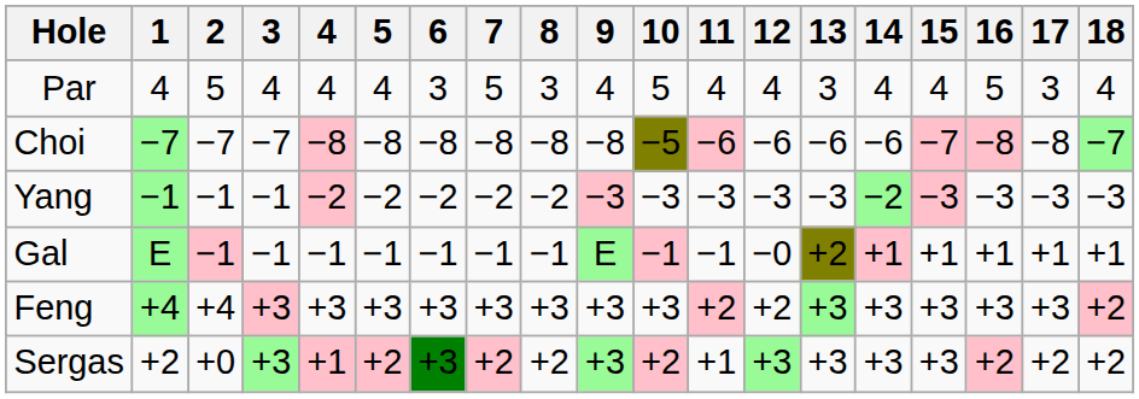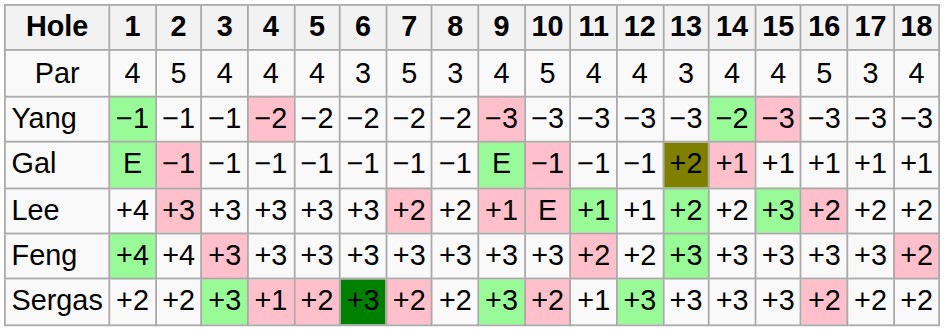- row: Choi | −7 | −7 | −7 | −8 | −8 | −8 | −8 | −8 | −8 | −5 | −6 | −6 | −6 | −6 | −7 | −8 | −8 | −7
Gal | 12: −0 -> −1
+ row: Lee | +4 | +3 | +3 | +3 | +3 | +3 | +2 | +2 | +1 | E | +1 | +1 | +2 | +2 | +3 | +2 | +2 | +2
Sergas | 2: +0 -> +2
